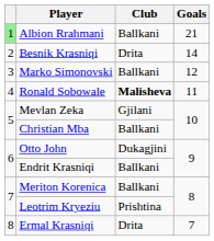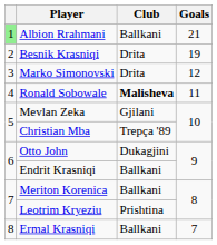Besnik Krasniqi | Goals: 14 -> 19
Marko Simonovski | Club: Ballkani -> Drita
Christian Mba | Club: Ballkani -> Trepça '89
Ermal Krasniqi | Club: Drita -> Ballkani
